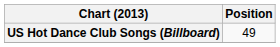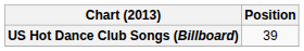US Hot Dance Club Songs (Billboard) | Position: 49 -> 39
